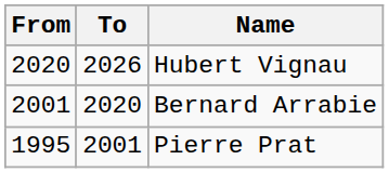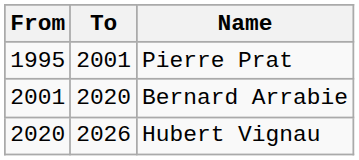rows swapped: Pierre Prat <-> Hubert Vignau
